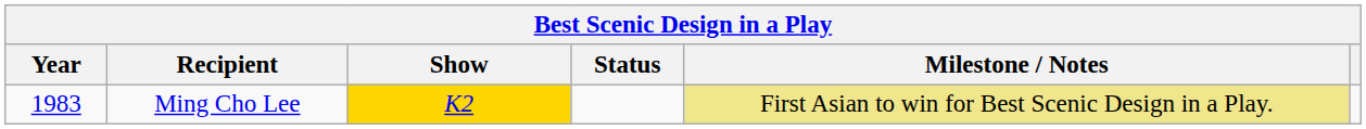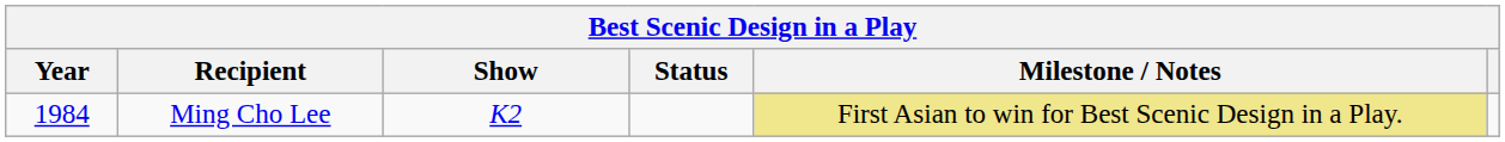Ming Cho Lee | Year: 1983 -> 1984
Ming Cho Lee | Show: gold background -> no background
